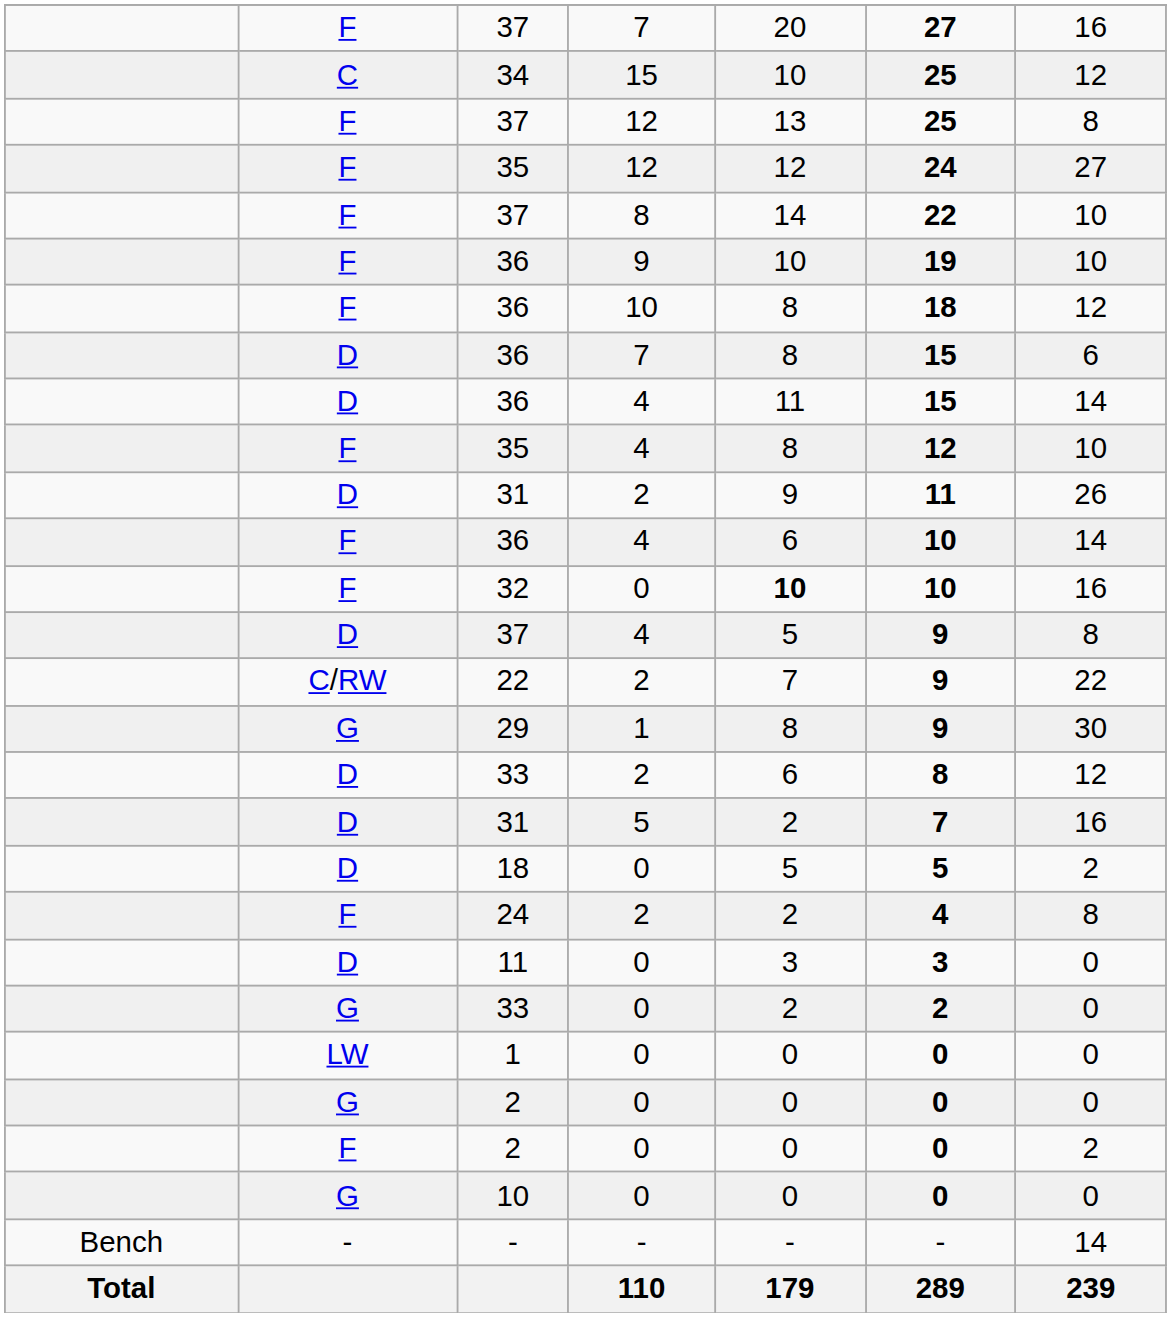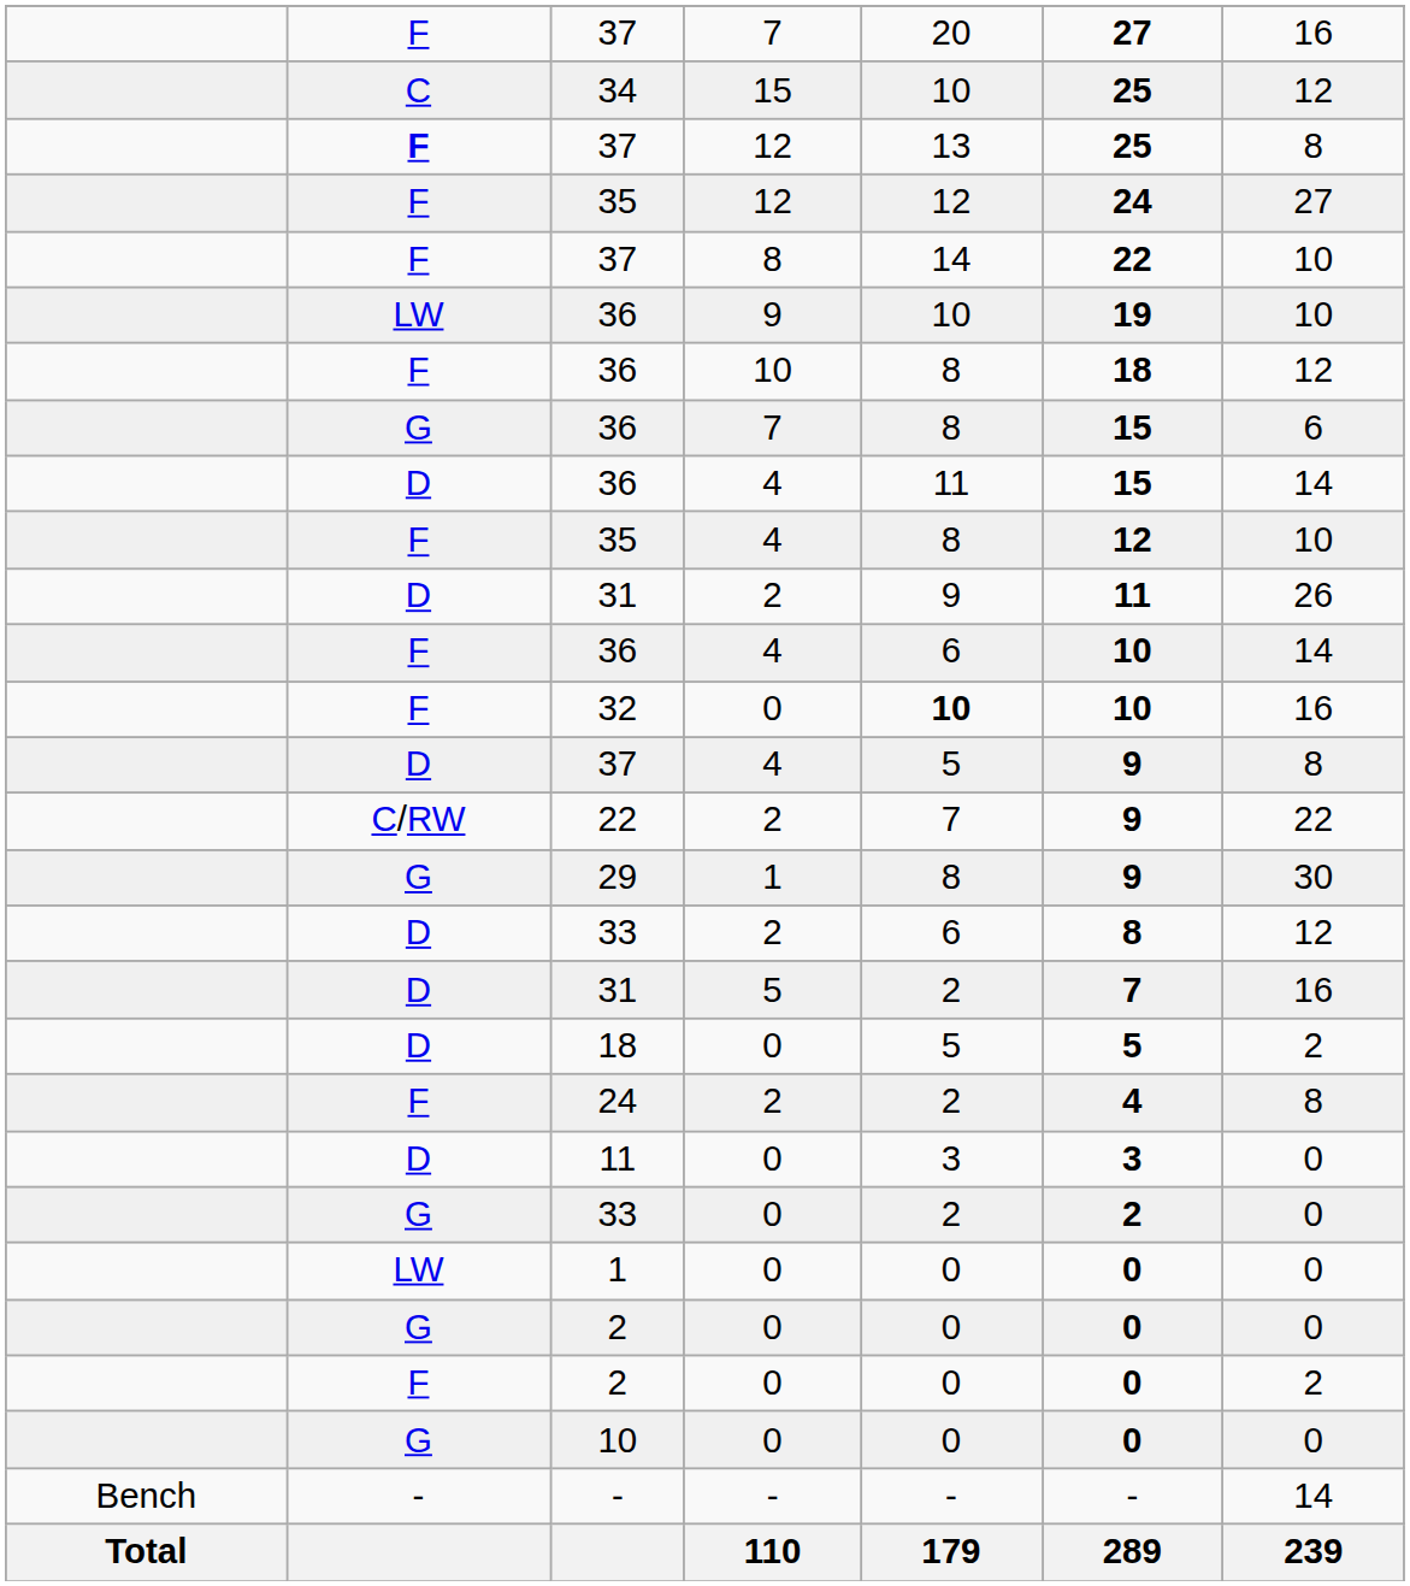37 / 12 | column 2: normal -> bold
36 / 9 | column 2: F -> LW
36 / 7 | column 2: D -> G
